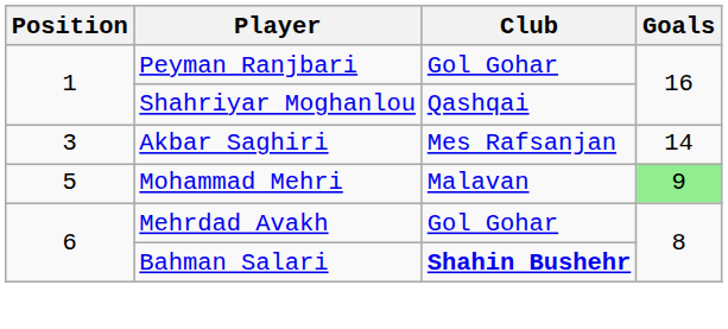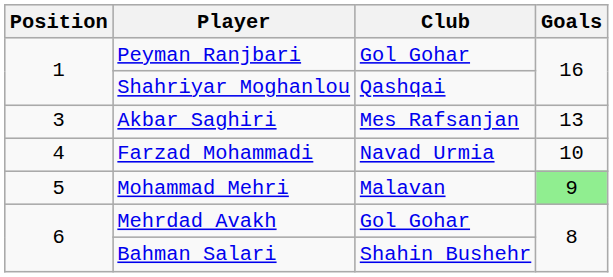Akbar Saghiri | Goals: 14 -> 13
+ row: 4 | Farzad Mohammadi | Navad Urmia | 10
Bahman Salari | Club: bold -> normal
